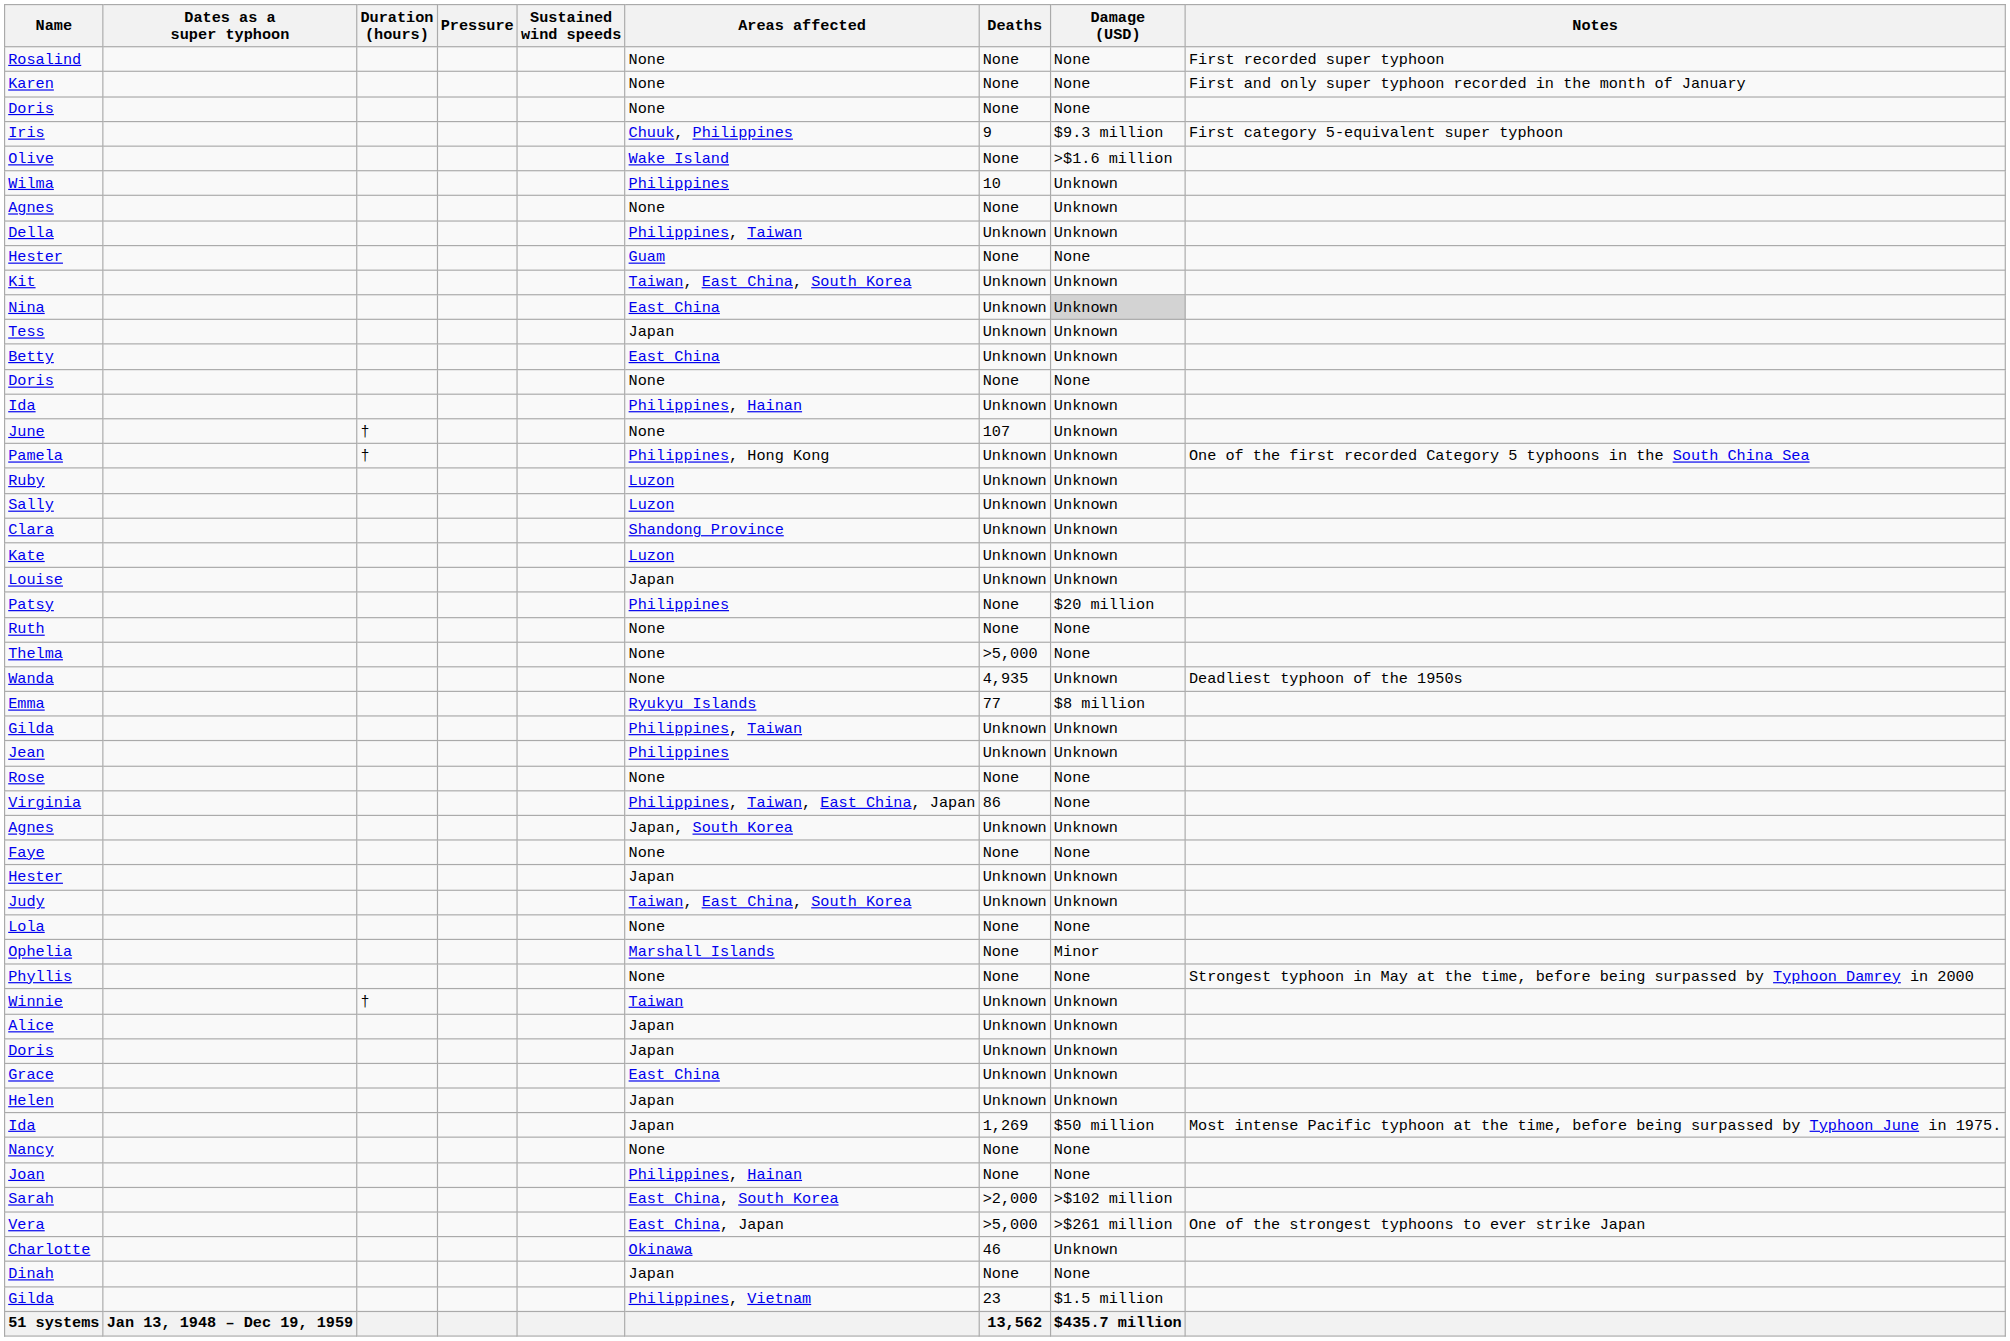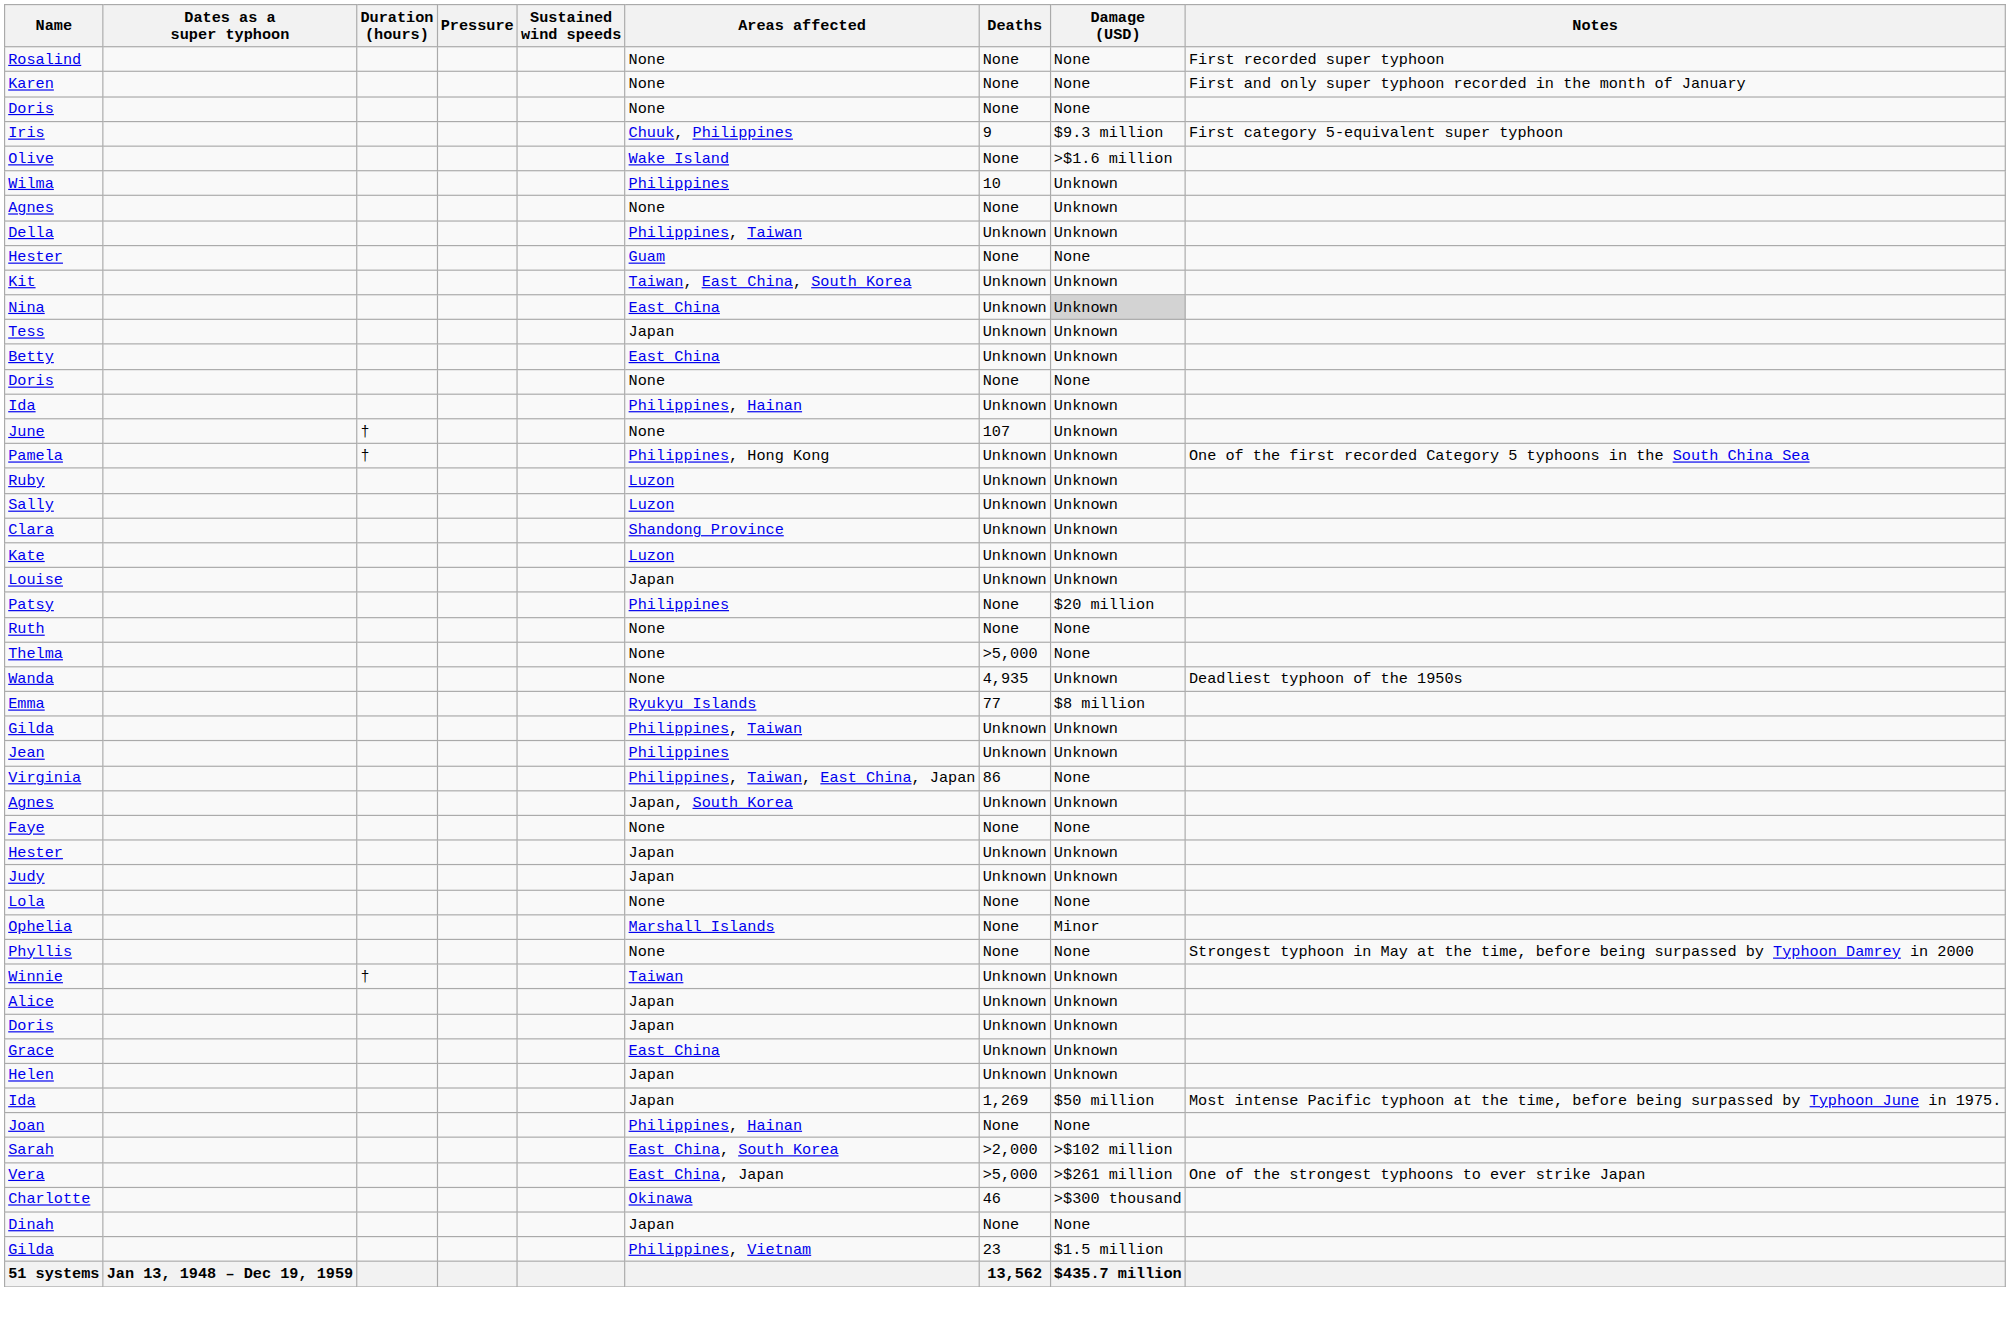- row: Rose | None | None | None
Judy | Areas affected: Taiwan, East China, South Korea -> Japan
- row: Nancy | None | None | None
Charlotte | Damage (USD): Unknown -> >$300 thousand
